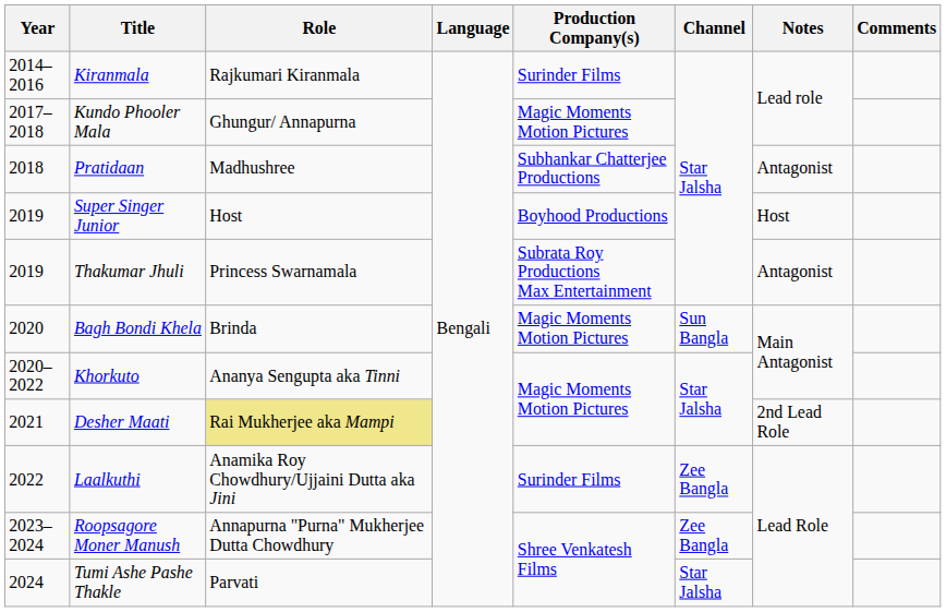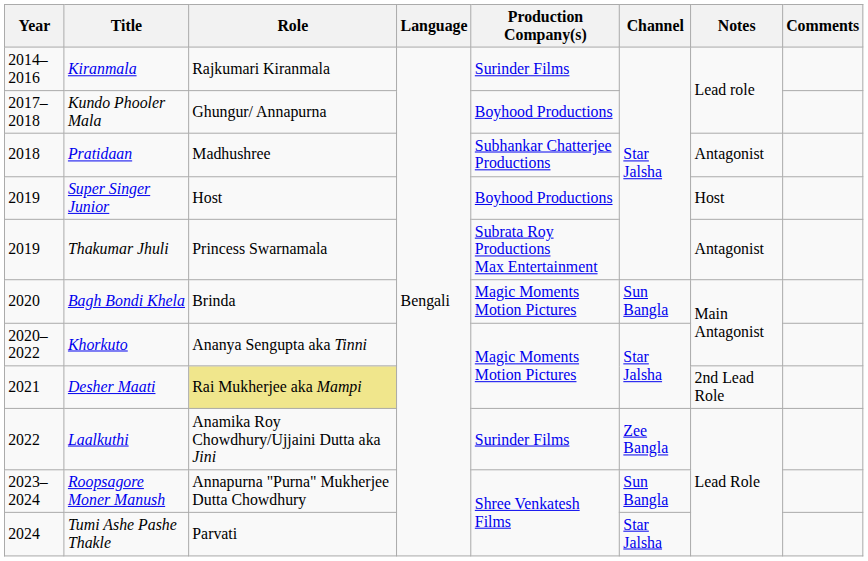Kundo Phooler Mala | Production Company(s): Magic Moments Motion Pictures -> Boyhood Productions
Roopsagore Moner Manush | Channel: Zee Bangla -> Sun Bangla
